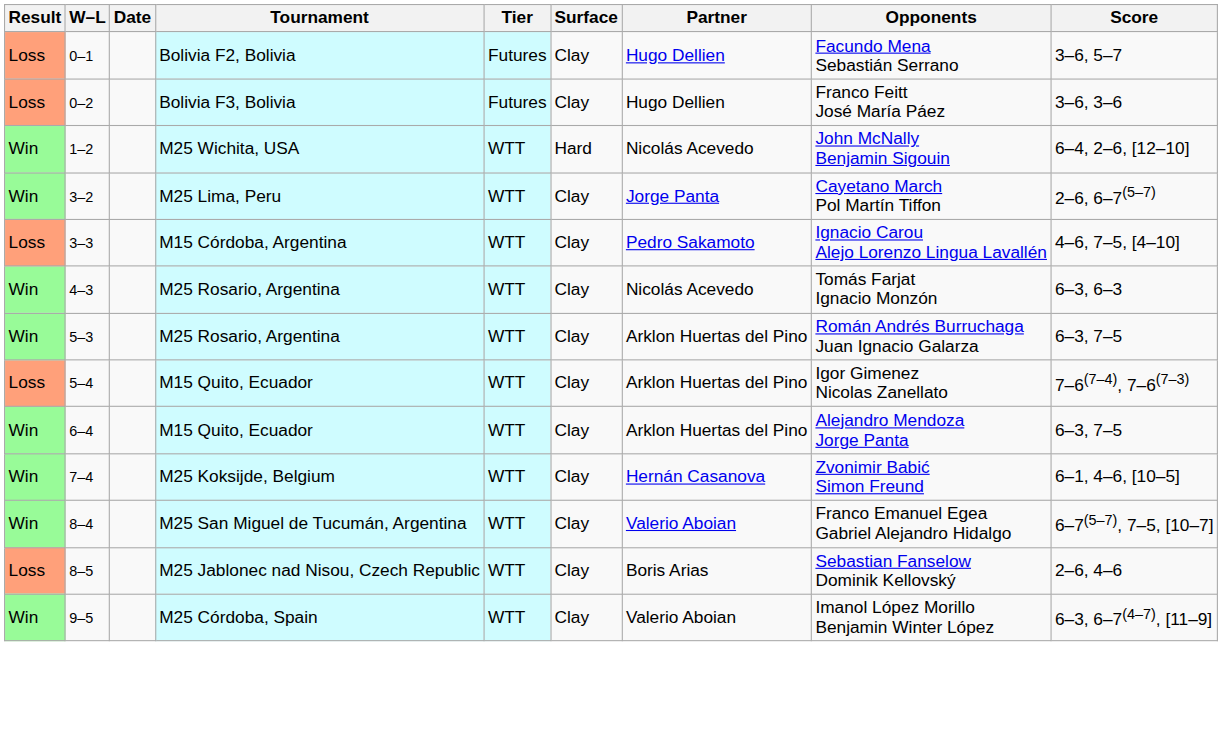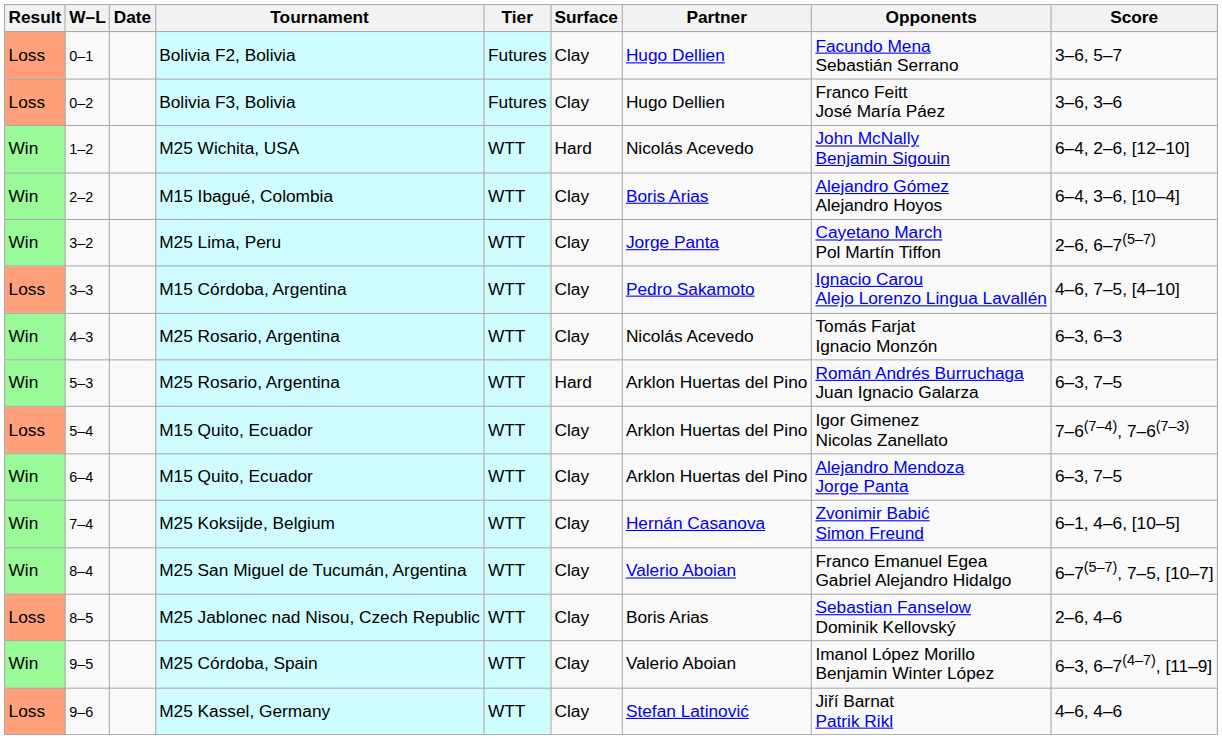+ row: Win | 2–2 | M15 Ibagué, Colombia | WTT | Clay | Boris Arias | Alejandro Gómez Alejandro Hoyos | 6–4, 3–6, [10–4]
5–3 | Surface: Clay -> Hard
+ row: Loss | 9–6 | M25 Kassel, Germany | WTT | Clay | Stefan Latinović | Jiří Barnat Patrik Rikl | 4–6, 4–6
